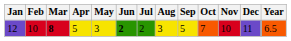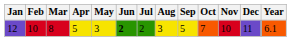12 | Mar: bold -> normal
12 | Year: 6.5 -> 6.1
